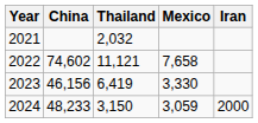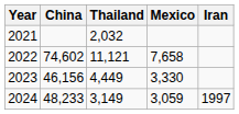2023 | Thailand: 6,419 -> 4,449
2024 | Thailand: 3,150 -> 3,149
2024 | Iran: 2000 -> 1997
